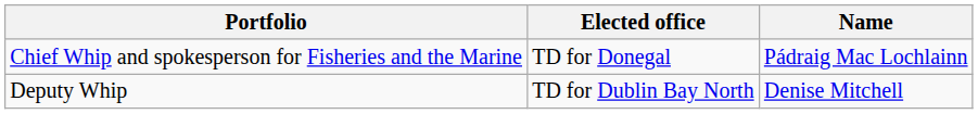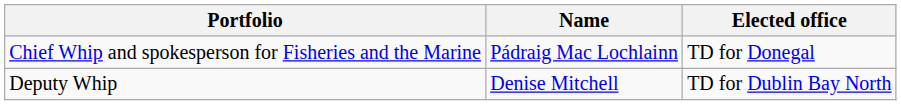columns swapped: Name <-> Elected office
